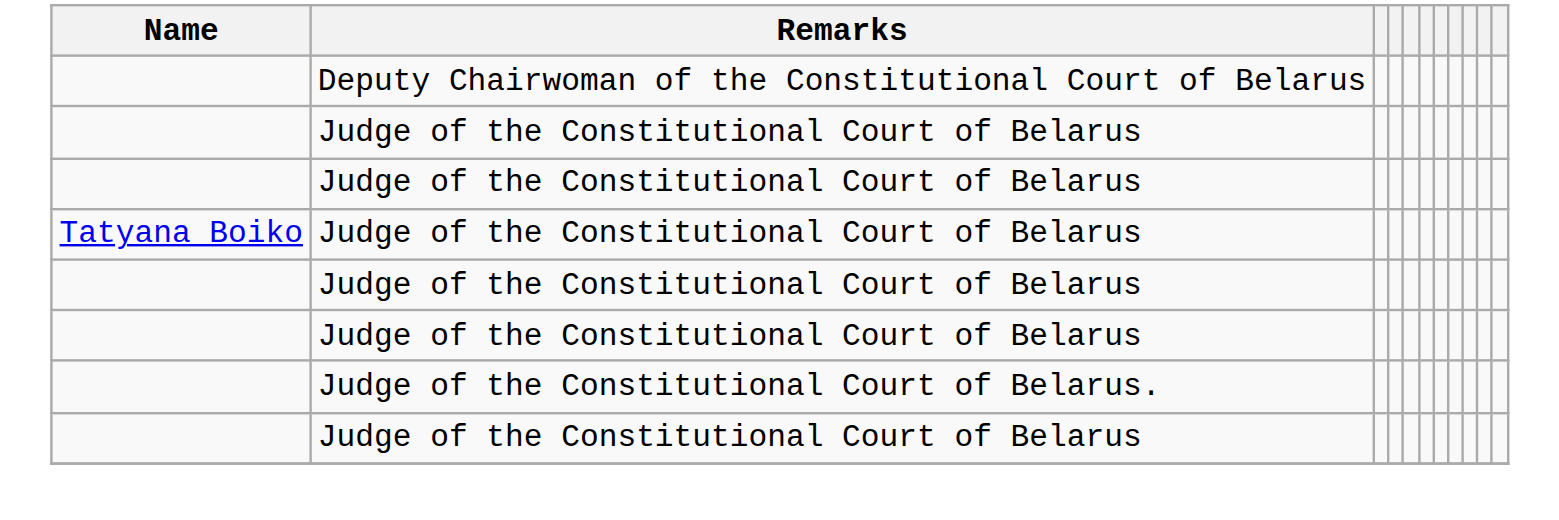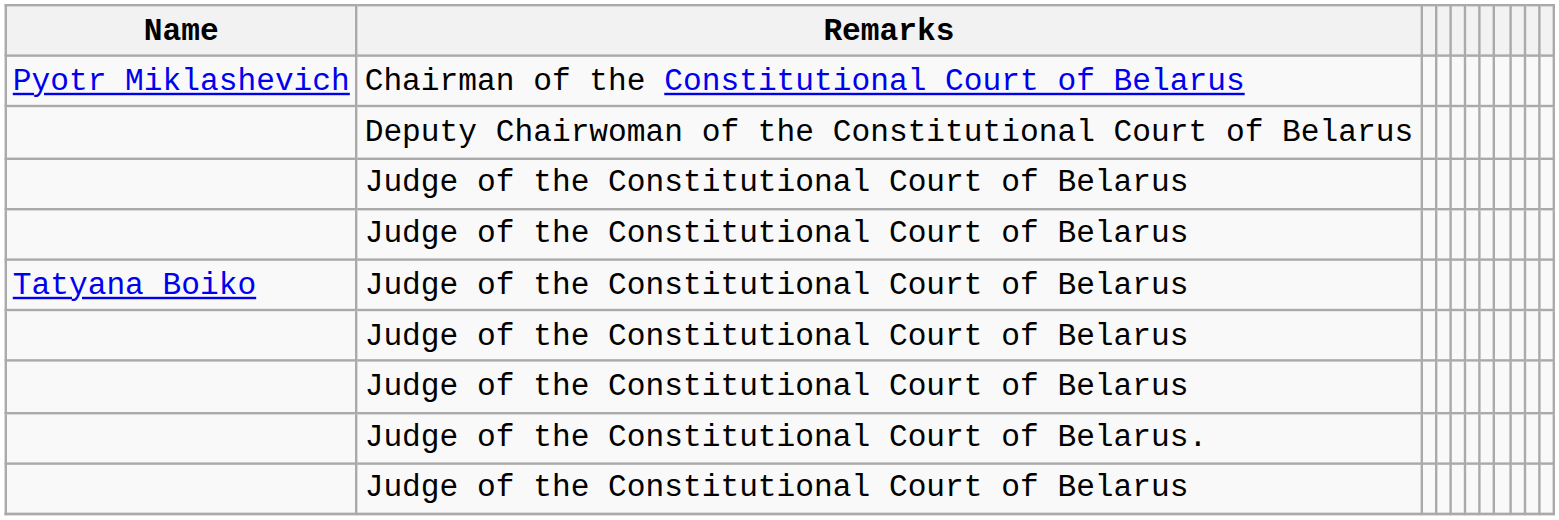+ row: Pyotr Miklashevich | Chairman of the Constitutional Court of Belarus
